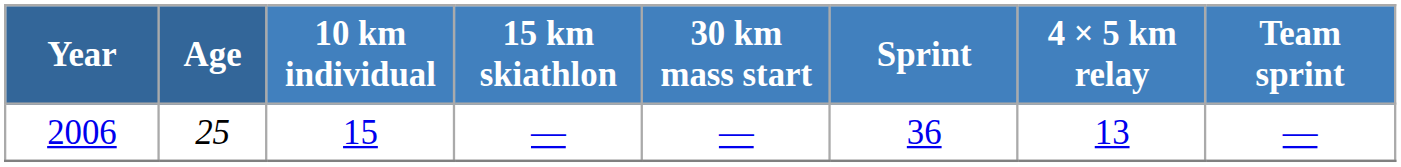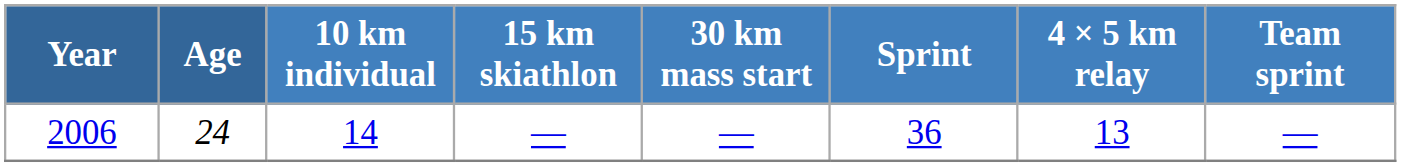2006 | Age: 25 -> 24
2006 | 10 km individual: 15 -> 14
